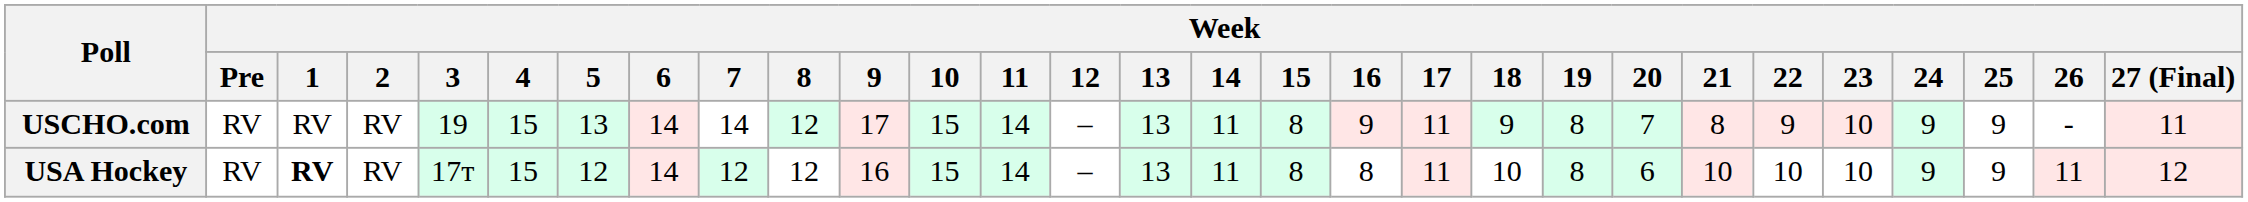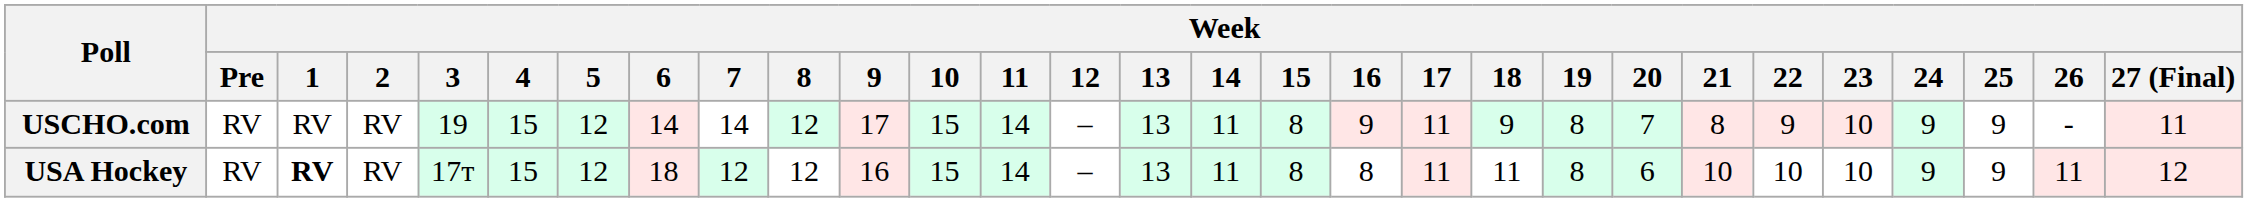USCHO.com | Week / 5: 13 -> 12
USA Hockey | Week / 6: 14 -> 18
USA Hockey | Week / 18: 10 -> 11
